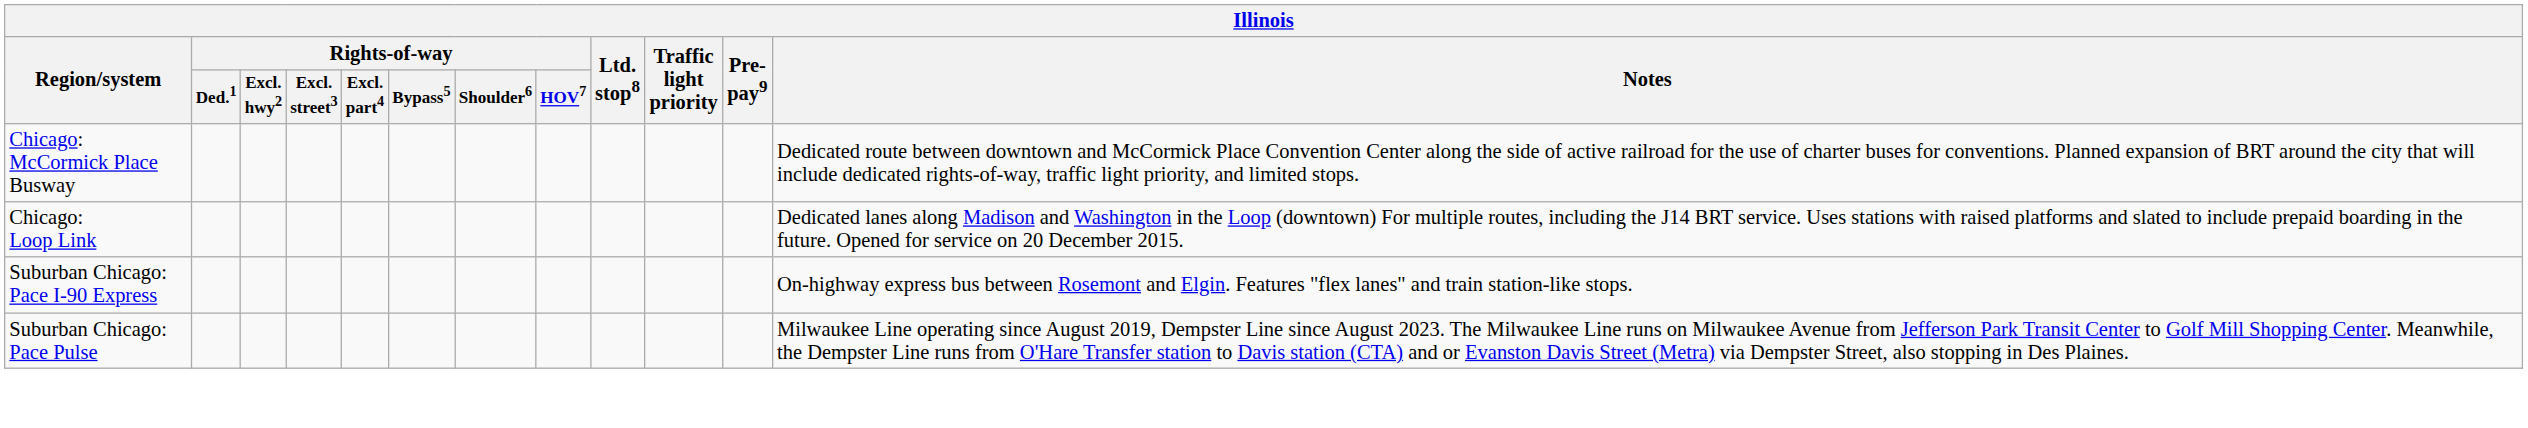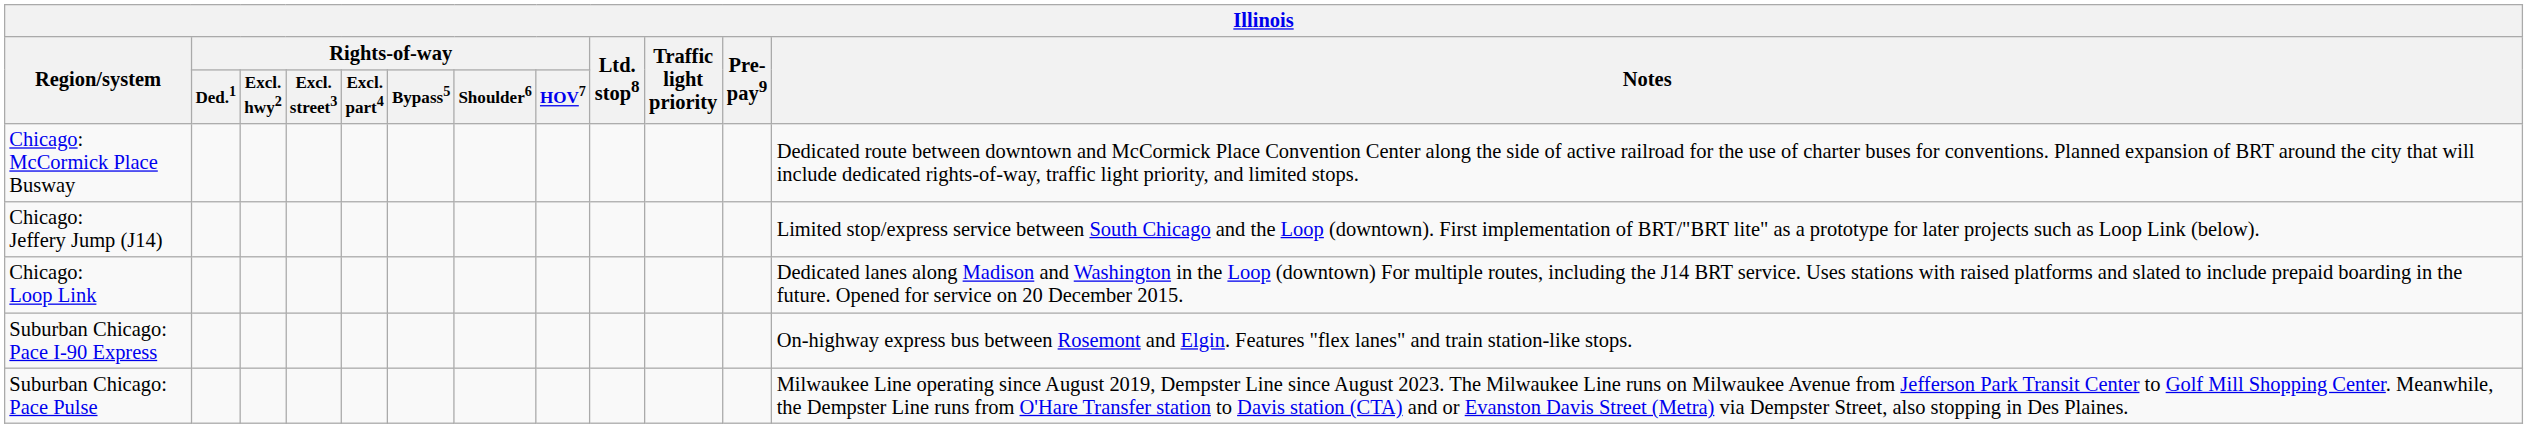+ row: Chicago: Jeffery Jump (J14) | Limited stop/express service between South Chicago and the Loop (downtown). First implementation of BRT/"BRT lite" as a prototype for later projects such as Loop Link (below).
